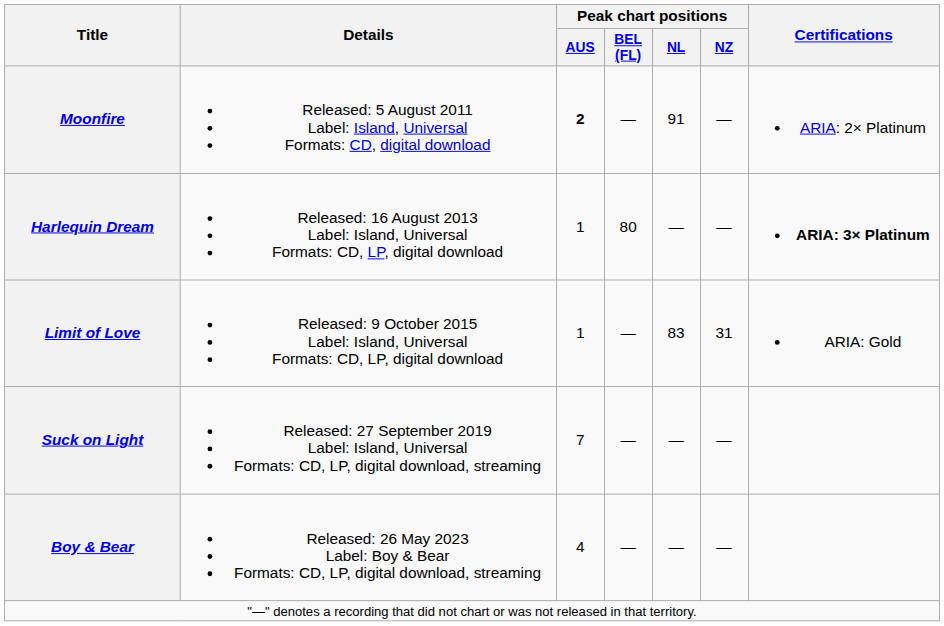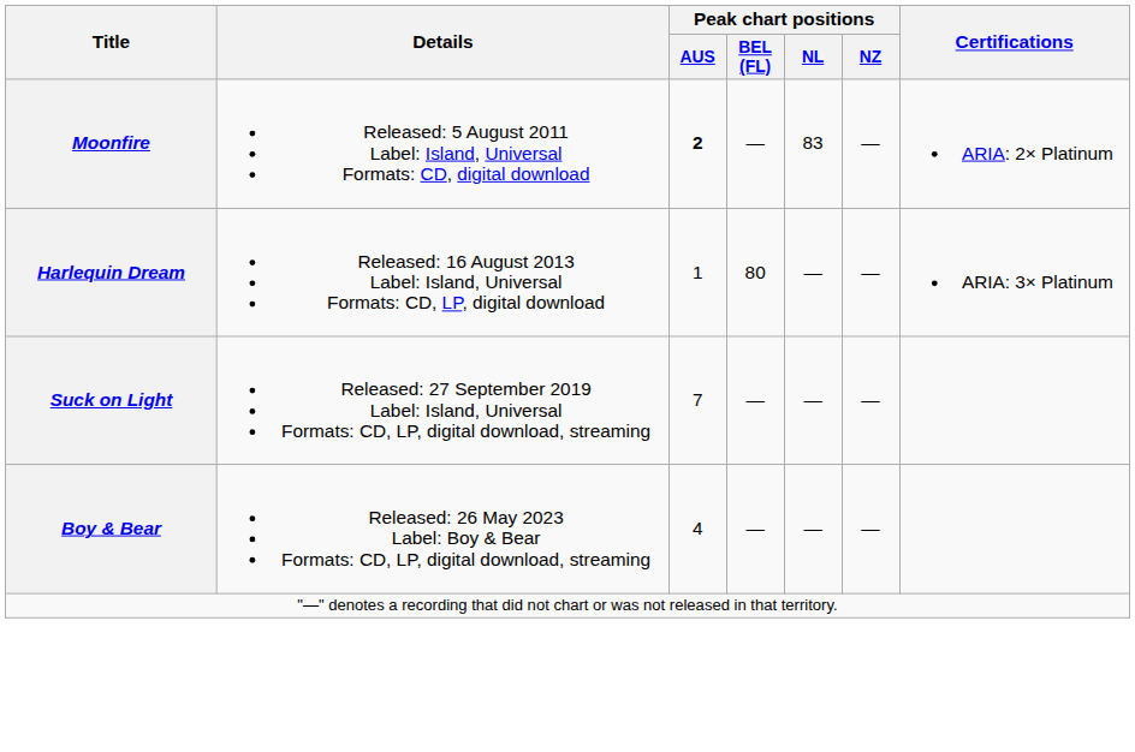Moonfire | Peak chart positions / NL: 91 -> 83
Harlequin Dream | Certifications: bold -> normal
- row: Limit of Love | Released: 9 October 2015 Label: Island, Universal Formats: CD, LP, digital download | 1 | — | 83 | 31 | ARIA: Gold
